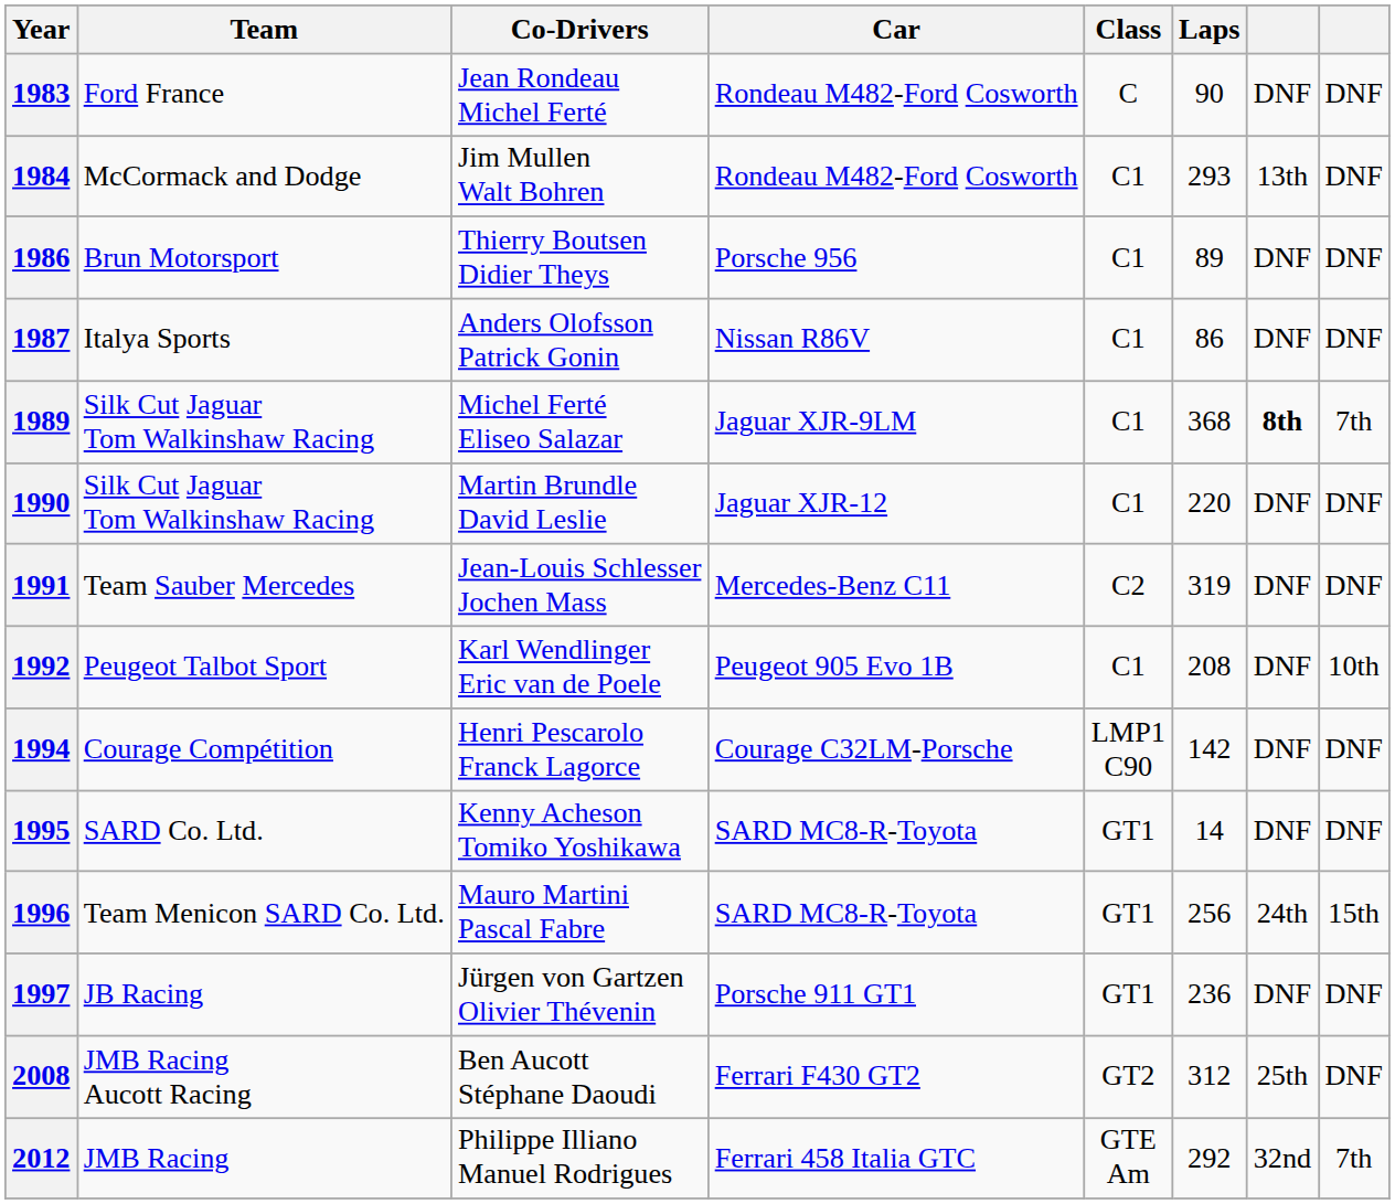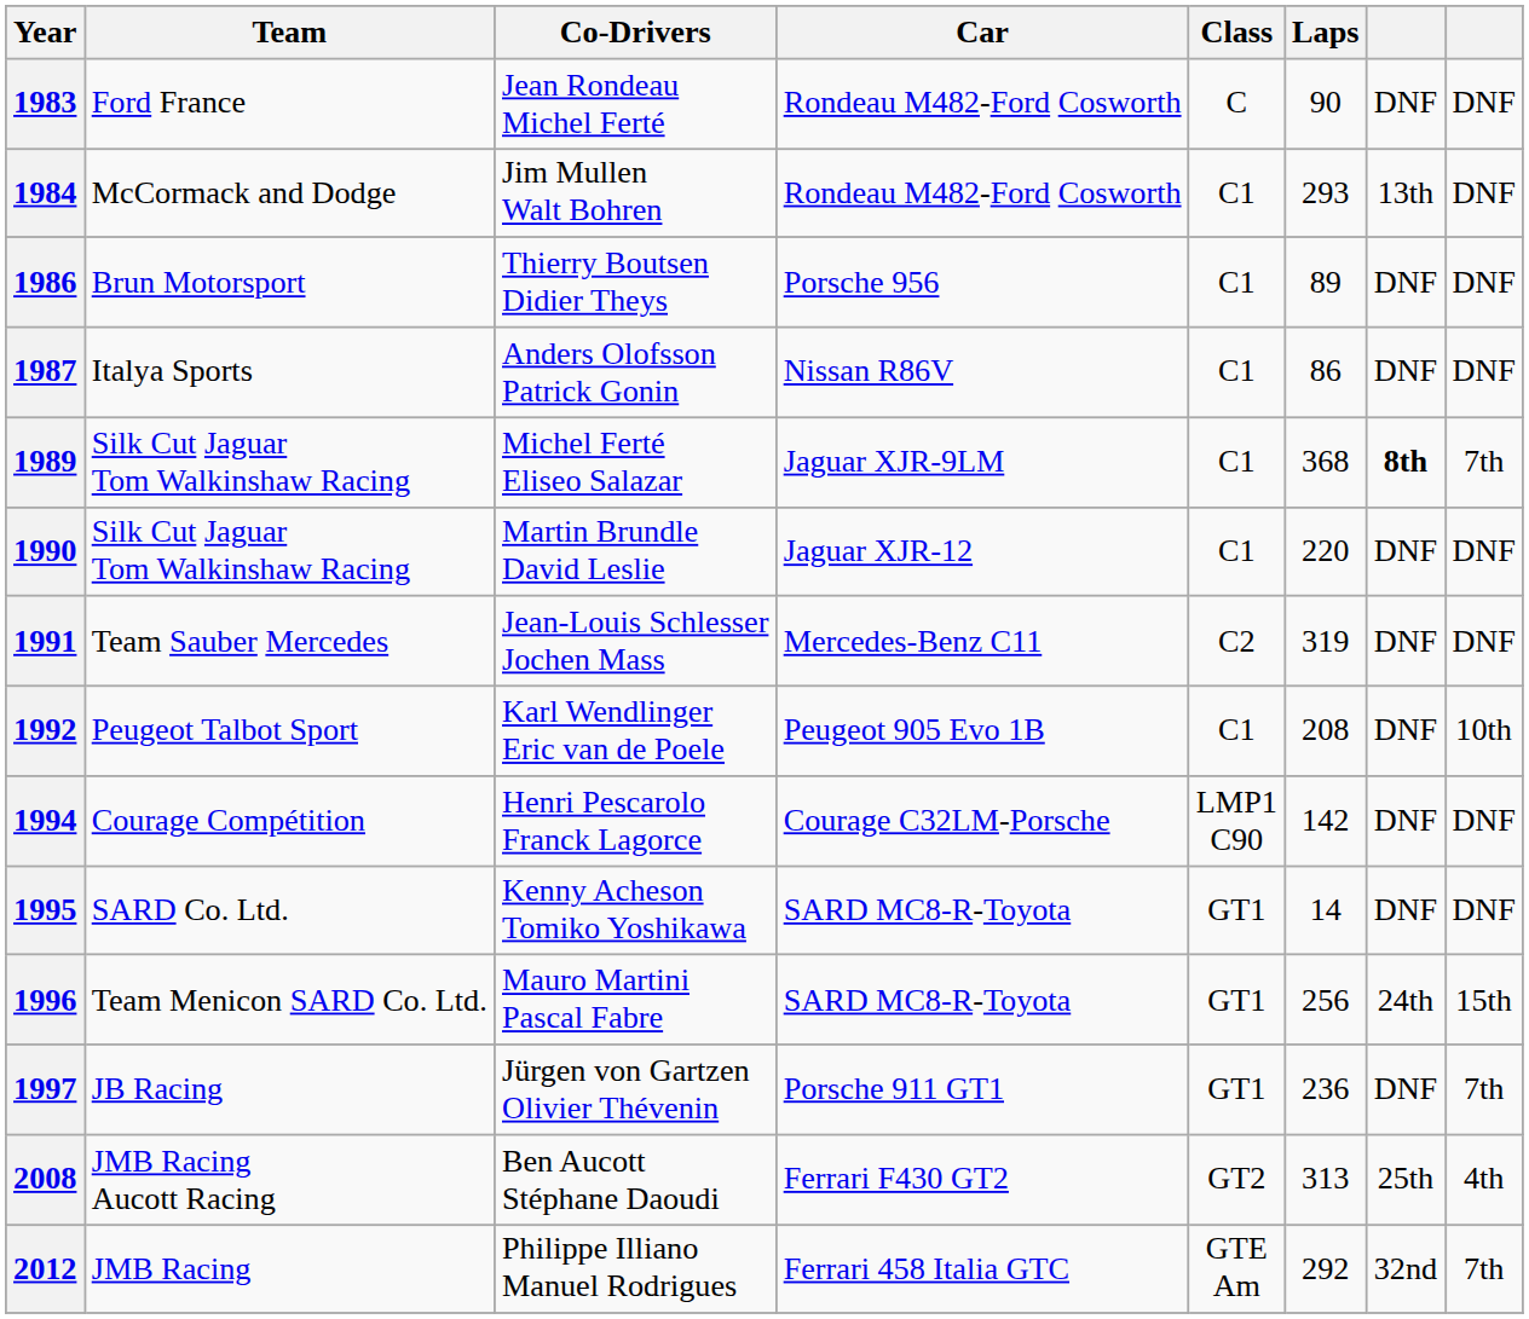1997 | column 8: DNF -> 7th
2008 | Laps: 312 -> 313
2008 | column 8: DNF -> 4th
